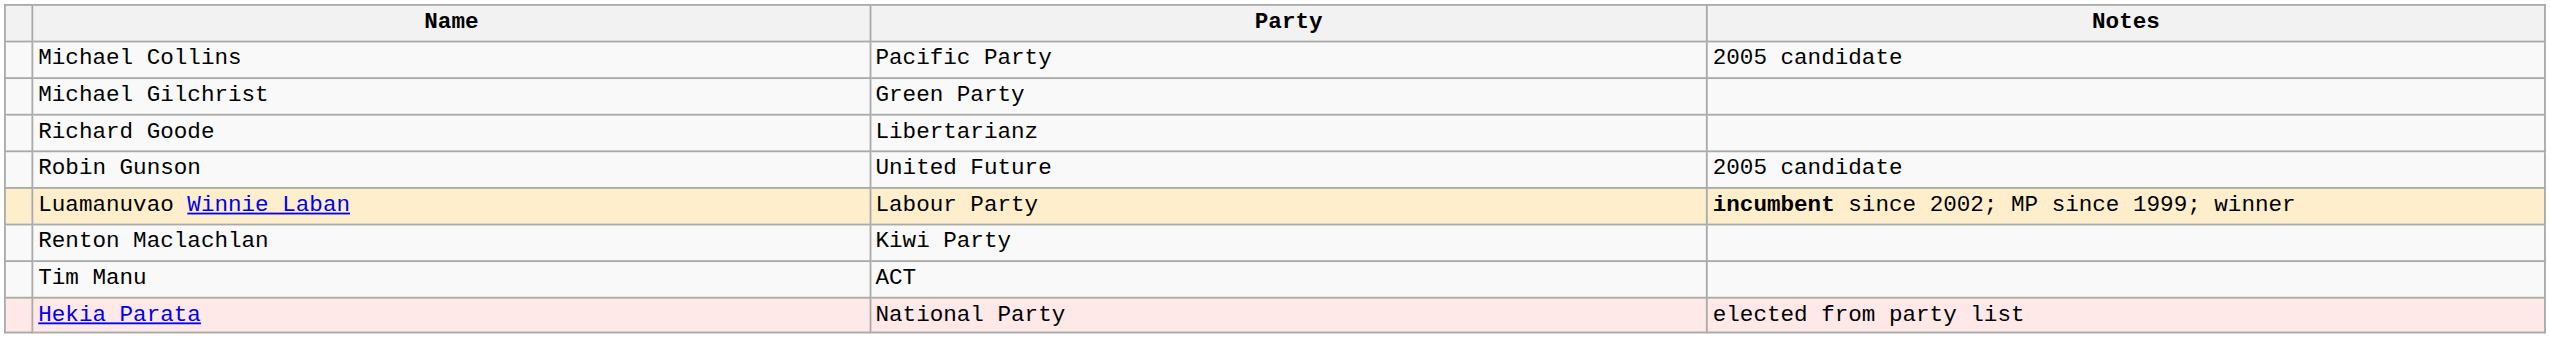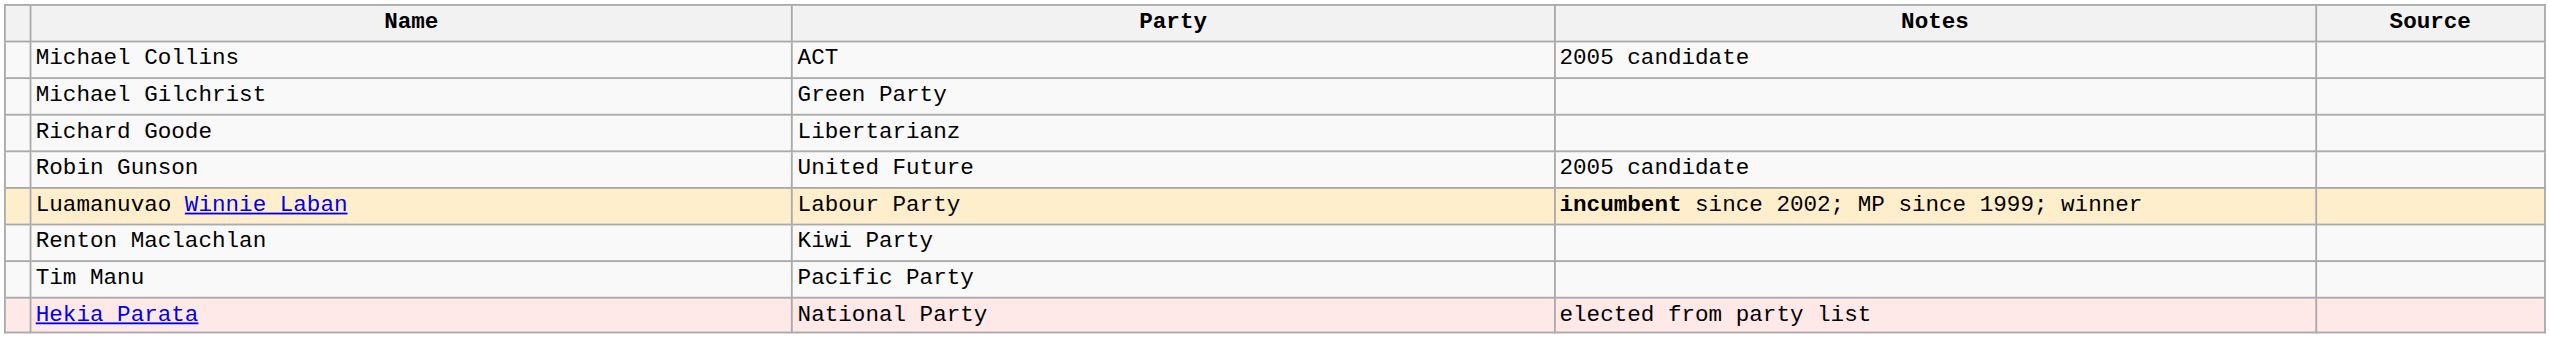+ column: Source
Michael Collins | Party: Pacific Party -> ACT
Tim Manu | Party: ACT -> Pacific Party
